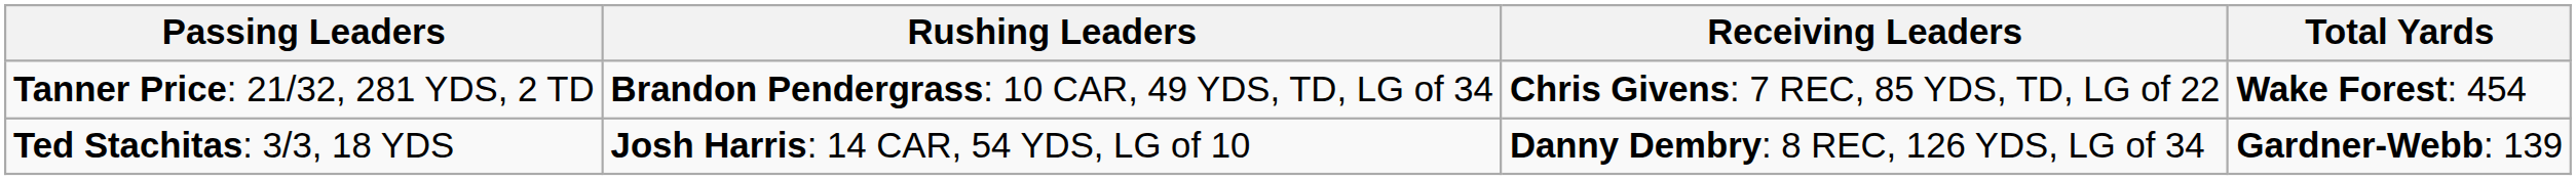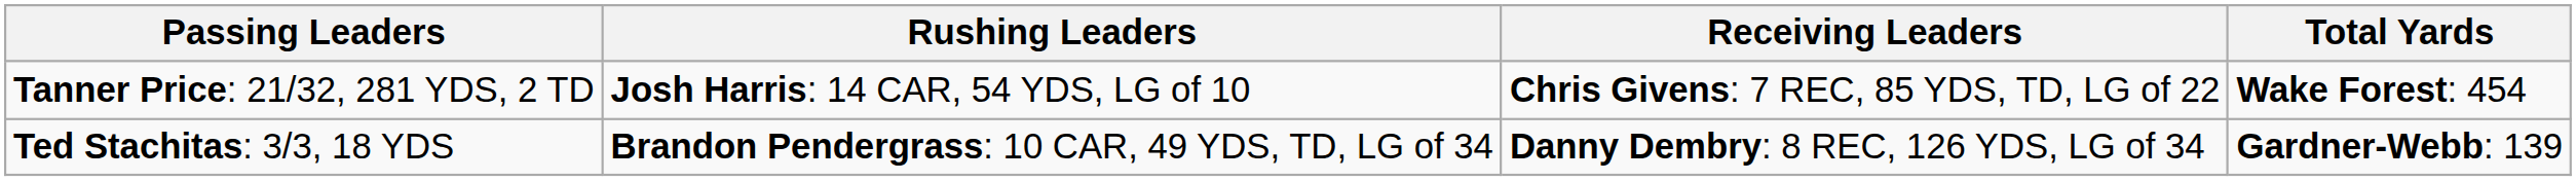Tanner Price: 21/32, 281 YDS, 2 TD | Rushing Leaders: Brandon Pendergrass: 10 CAR, 49 YDS, TD, LG of 34 -> Josh Harris: 14 CAR, 54 YDS, LG of 10
Ted Stachitas: 3/3, 18 YDS | Rushing Leaders: Josh Harris: 14 CAR, 54 YDS, LG of 10 -> Brandon Pendergrass: 10 CAR, 49 YDS, TD, LG of 34
